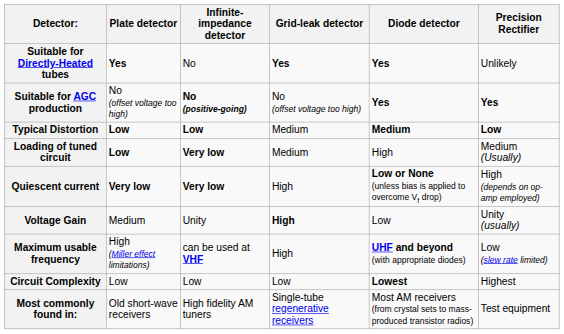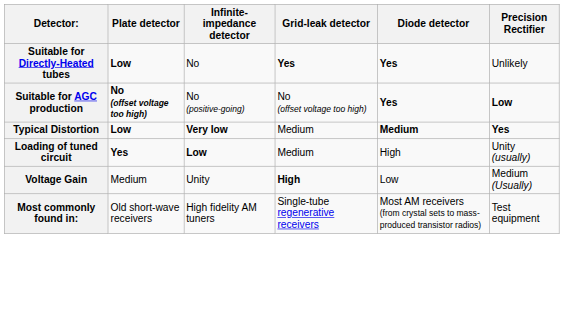Suitable for Directly-Heated tubes | Plate detector: Yes -> Low
Suitable for AGC production | Plate detector: normal -> bold
Suitable for AGC production | Infinite-impedance detector: bold -> normal
Suitable for AGC production | Precision Rectifier: Yes -> Low
Typical Distortion | Infinite-impedance detector: Low -> Very low
Typical Distortion | Precision Rectifier: Low -> Yes
Loading of tuned circuit | Plate detector: Low -> Yes
Loading of tuned circuit | Infinite-impedance detector: Very low -> Low
Loading of tuned circuit | Precision Rectifier: Medium (Usually) -> Unity (usually)
- row: Quiescent current | Very low | Very low | High | Low or None (unless bias is applied to overcome Vf drop) | High (depends on op-amp employed)
Voltage Gain | Precision Rectifier: Unity (usually) -> Medium (Usually)
- row: Maximum usable frequency | High (Miller effect limitations) | can be used at VHF | High | UHF and beyond (with appropriate diodes) | Low (slew rate limited)
- row: Circuit Complexity | Low | Low | Low | Lowest | Highest
